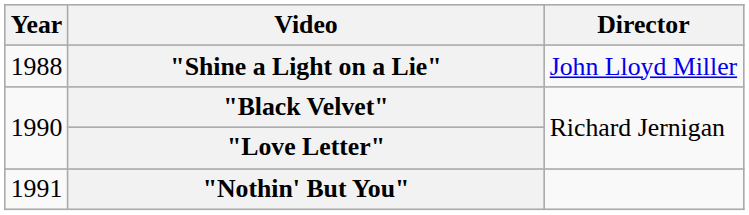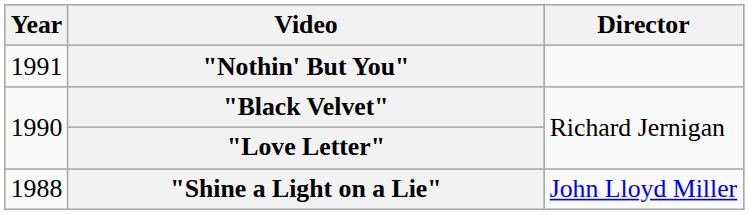rows swapped: "Shine a Light on a Lie" <-> "Nothin' But You"
